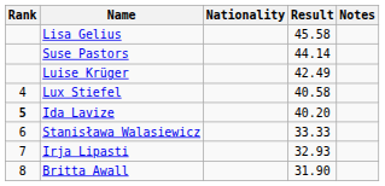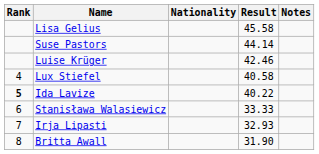Luise Krüger | Result: 42.49 -> 42.46
Ida Lavize | Result: 40.20 -> 40.22
